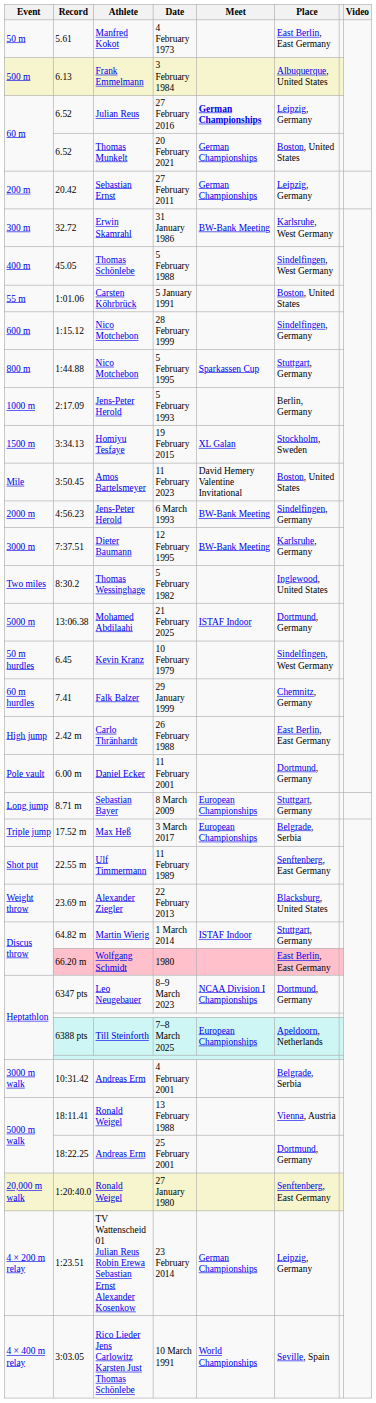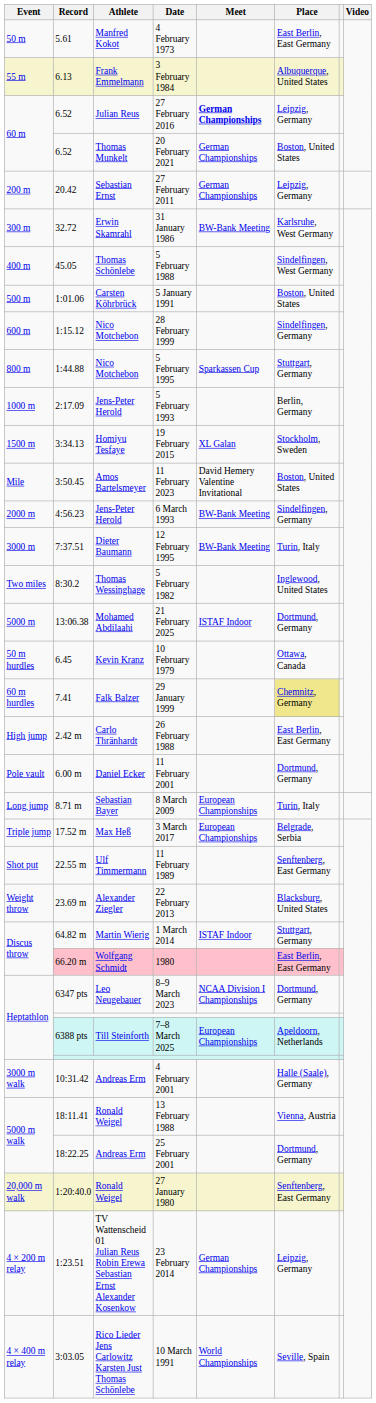3 February 1984 | Event: 500 m -> 55 m
5 January 1991 | Event: 55 m -> 500 m
12 February 1995 | Place: Karlsruhe, Germany -> Turin, Italy
10 February 1979 | Place: Sindelfingen, West Germany -> Ottawa, Canada
29 January 1999 | Place: no background -> khaki background
8 March 2009 | Place: Stuttgart, Germany -> Turin, Italy
4 February 2001 | Place: Belgrade, Serbia -> Halle (Saale), Germany
